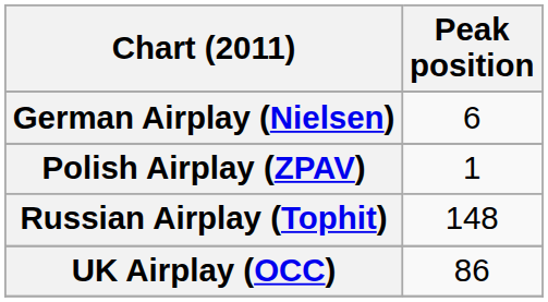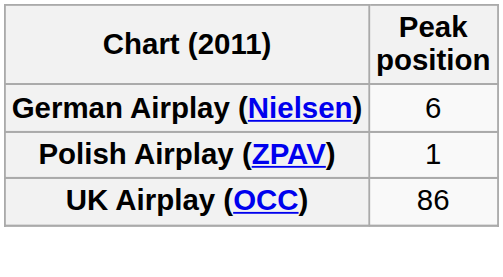- row: Russian Airplay (Tophit) | 148
